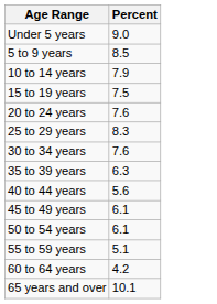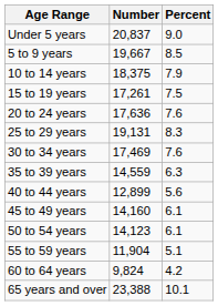+ column: Number | 20,837 | 19,667 | 18,375 | 17,261 | 17,636 | 19,131 | 17,469 | 14,559 | 12,899 | 14,160 | 14,123 | 11,904 | 9,824 | 23,388
